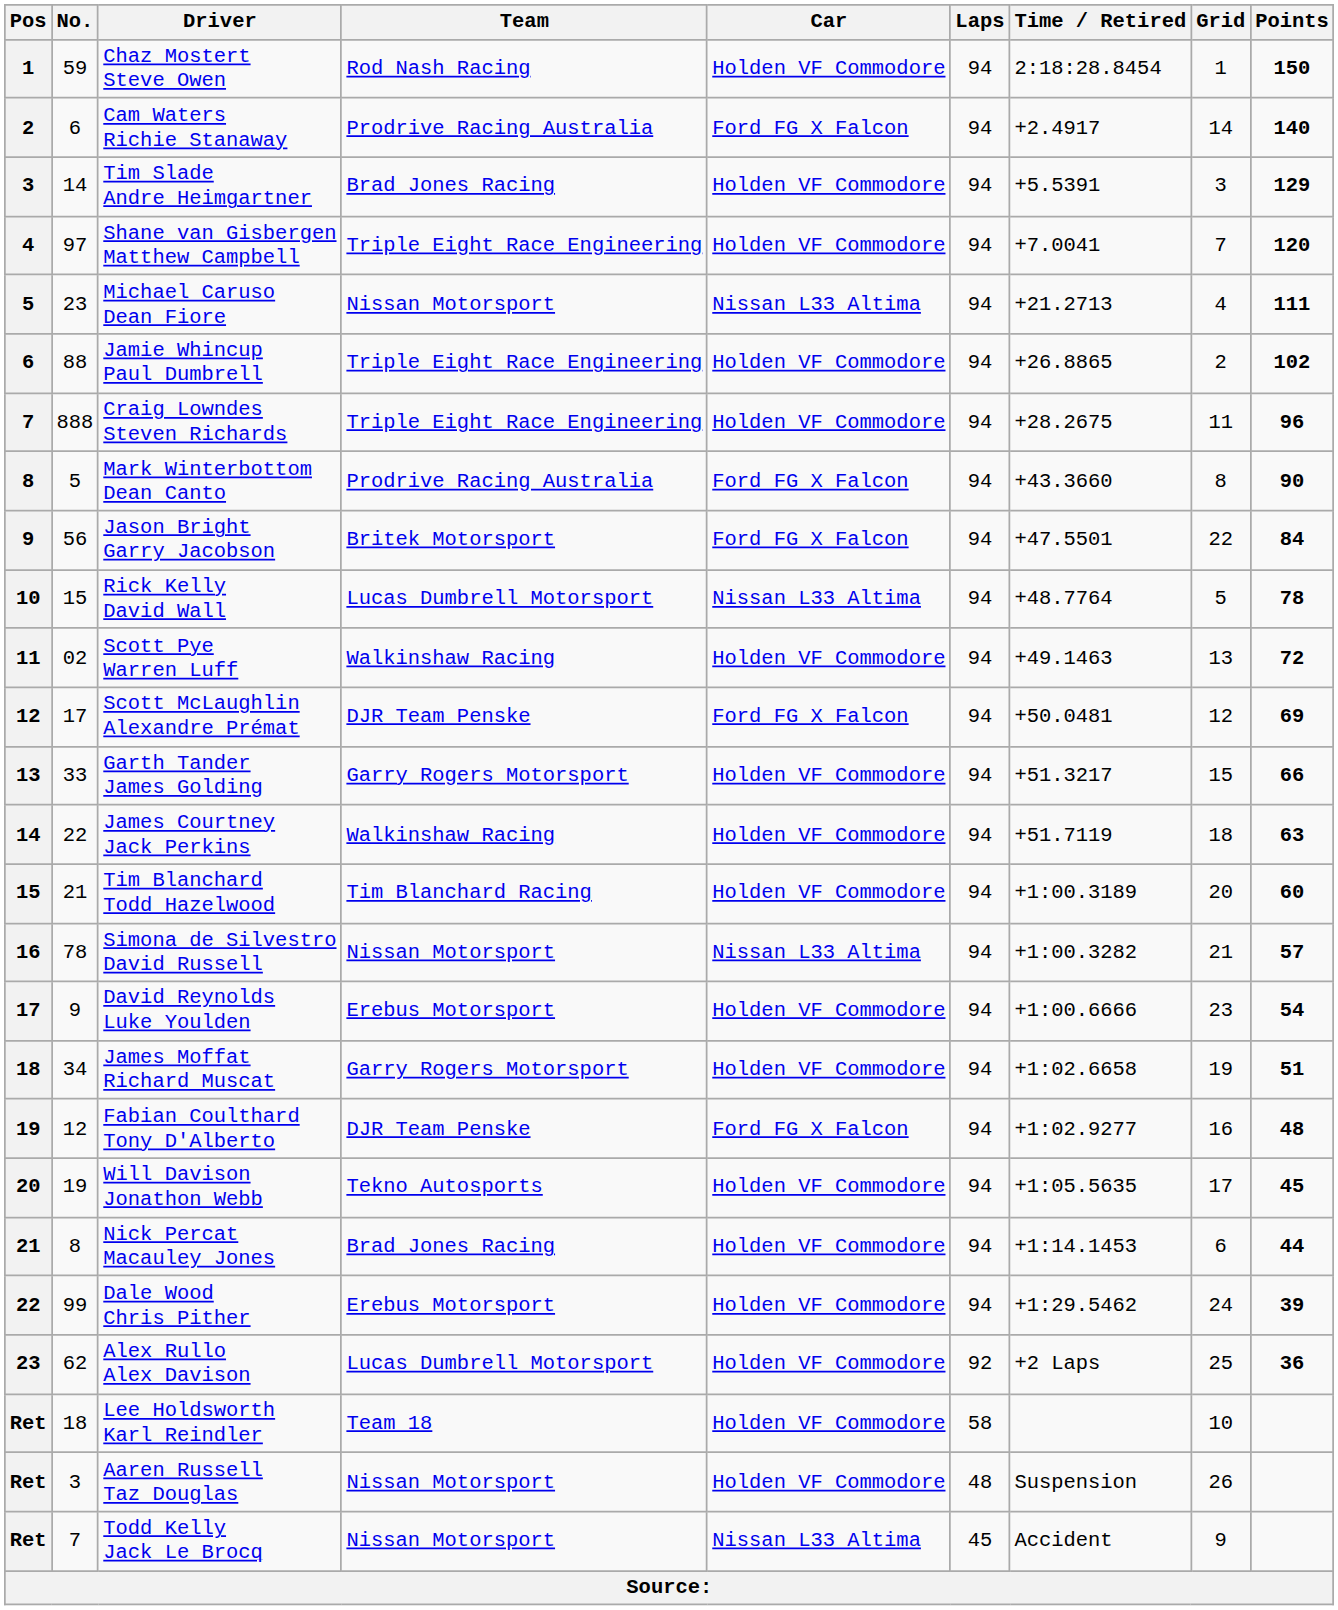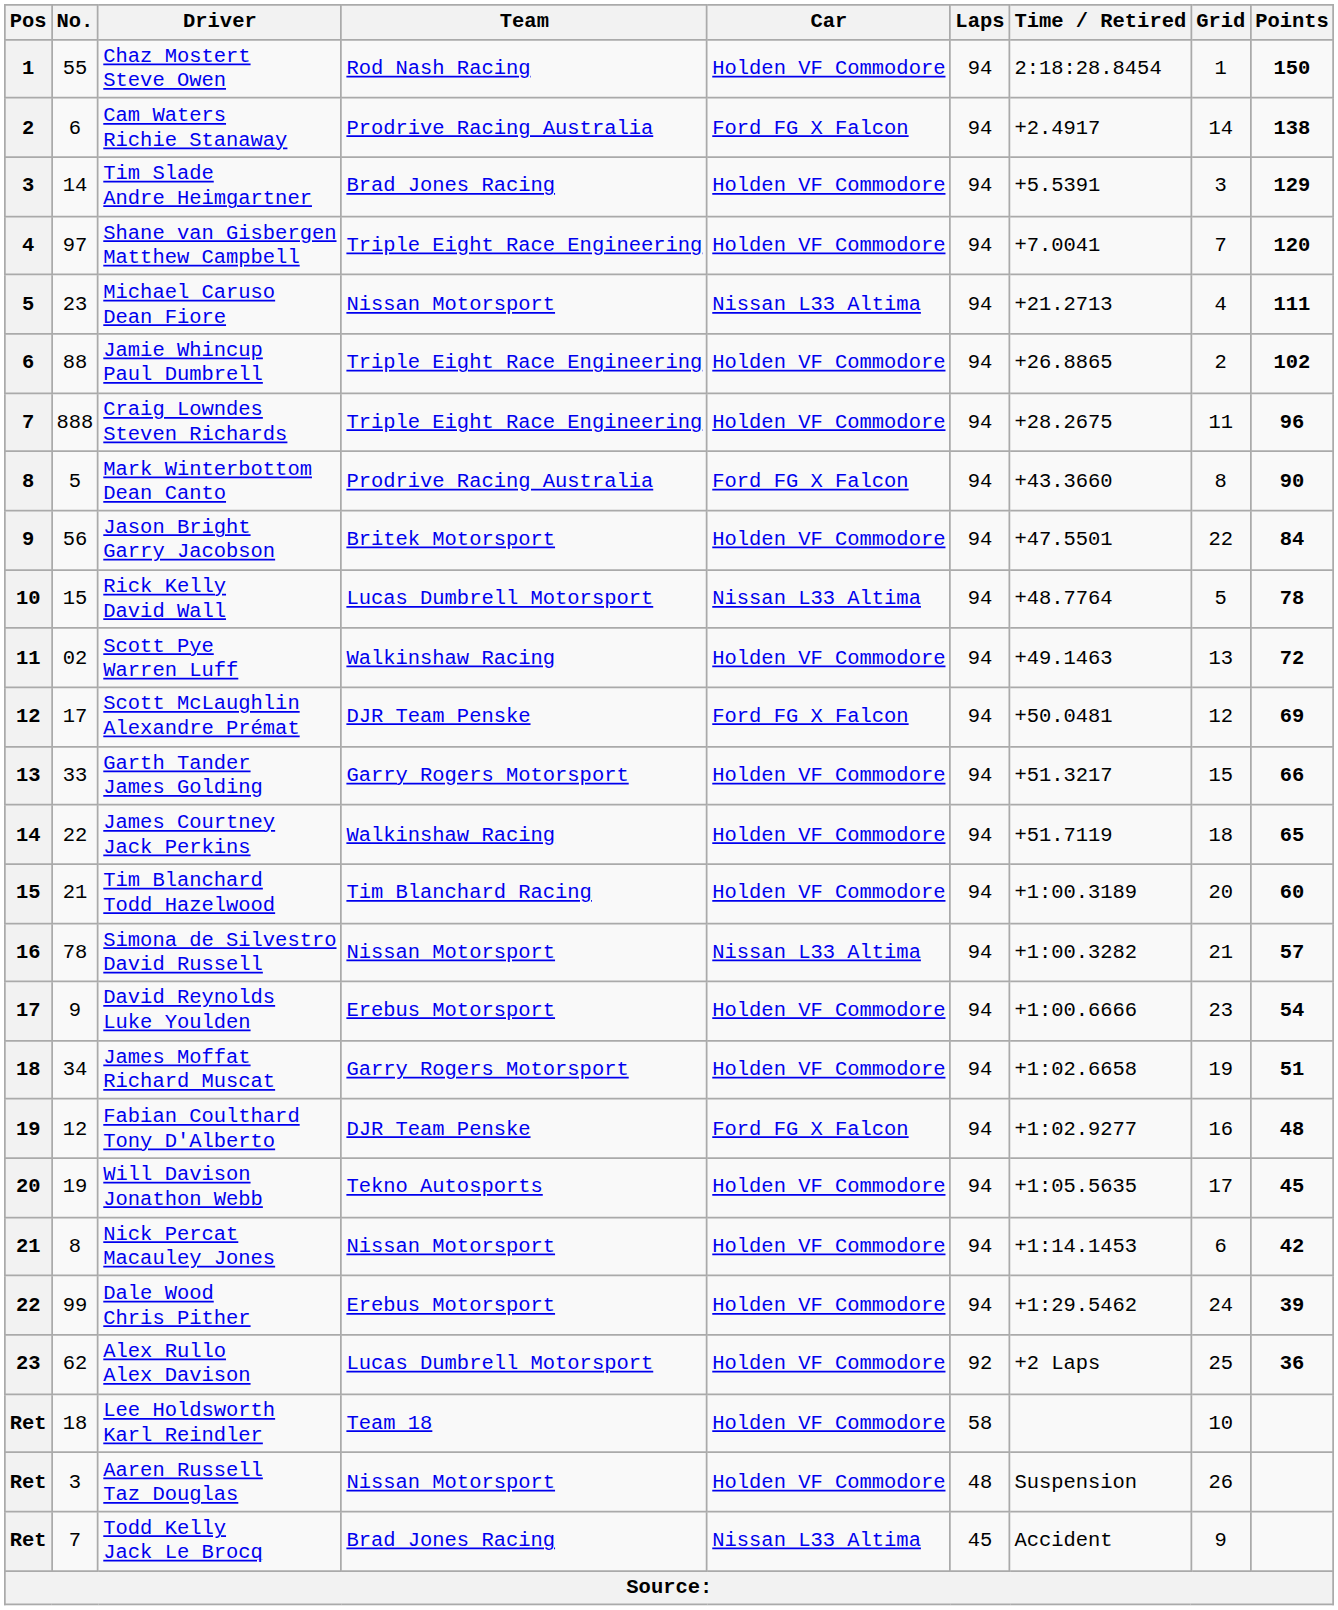Chaz Mostert Steve Owen | No.: 59 -> 55
Cam Waters Richie Stanaway | Points: 140 -> 138
Jason Bright Garry Jacobson | Car: Ford FG X Falcon -> Holden VF Commodore
James Courtney Jack Perkins | Points: 63 -> 65
Nick Percat Macauley Jones | Team: Brad Jones Racing -> Nissan Motorsport
Nick Percat Macauley Jones | Points: 44 -> 42
Todd Kelly Jack Le Brocq | Team: Nissan Motorsport -> Brad Jones Racing
